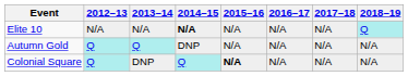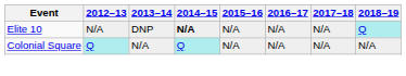Elite 10 | 2013–14: N/A -> DNP
- row: Autumn Gold | Q | Q | DNP | N/A | N/A | N/A | N/A
Colonial Square | 2013–14: DNP -> N/A
Colonial Square | 2015–16: bold -> normal
